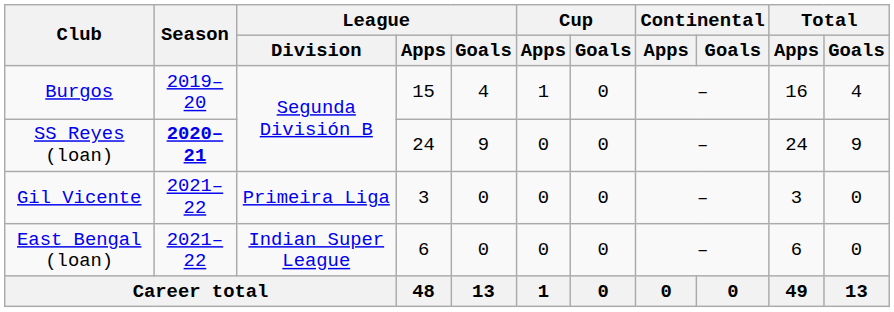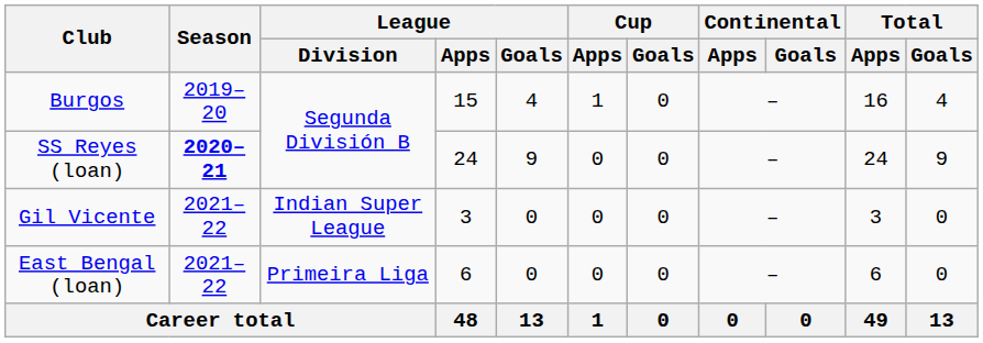Gil Vicente | League / Division: Primeira Liga -> Indian Super League
East Bengal (loan) | League / Division: Indian Super League -> Primeira Liga
